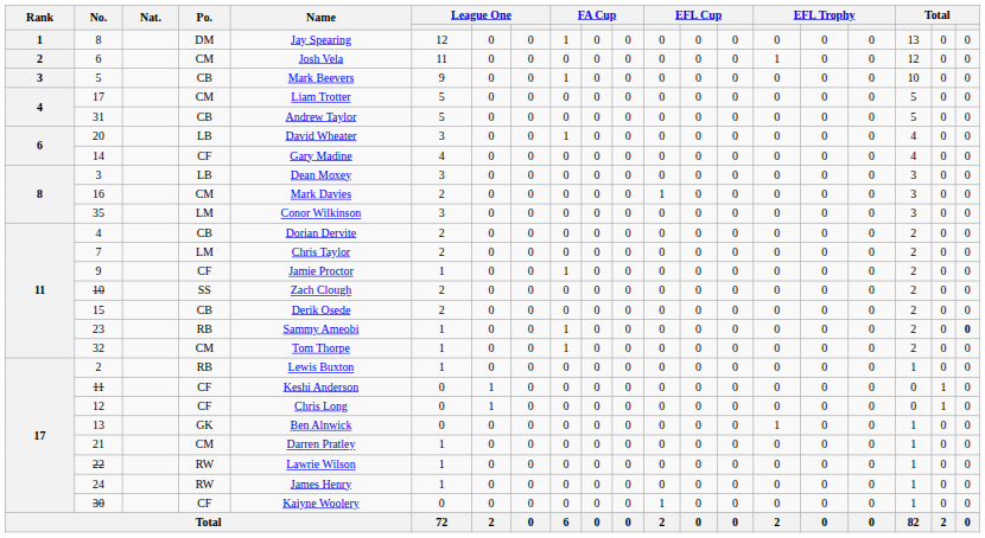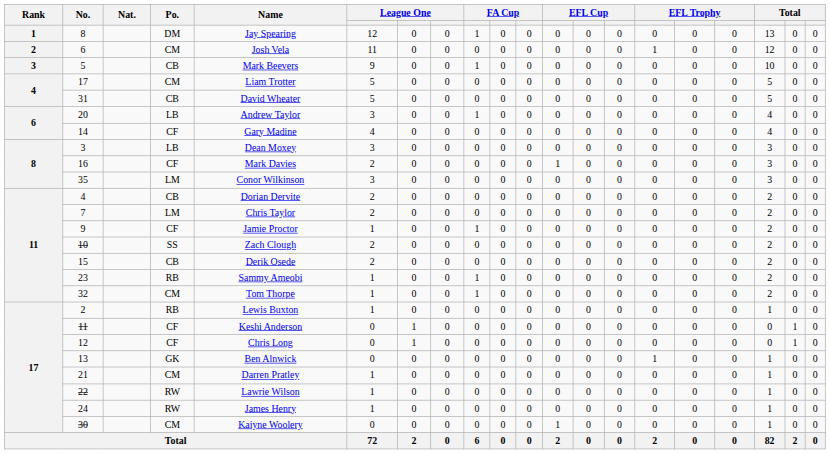31 | Name: Andrew Taylor -> David Wheater
20 | Name: David Wheater -> Andrew Taylor
16 | Po.: CM -> CF
23 | column 20: bold -> normal
30 | Po.: CF -> CM
